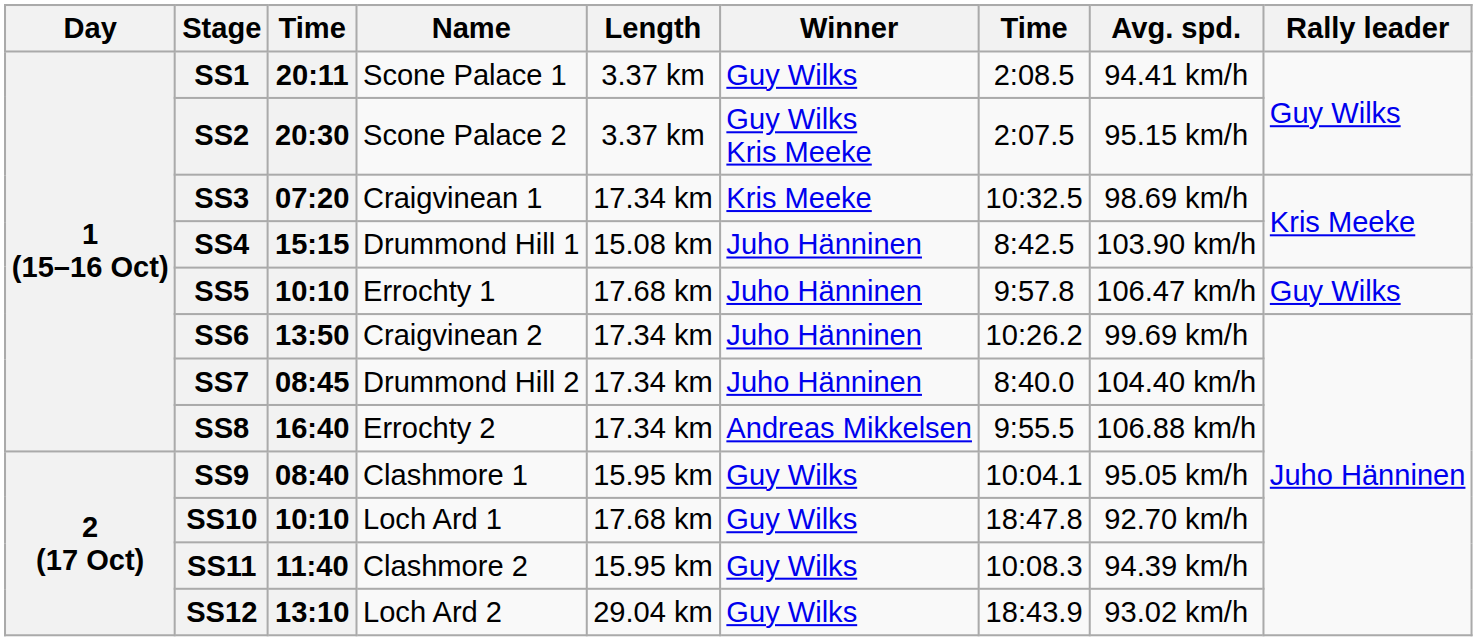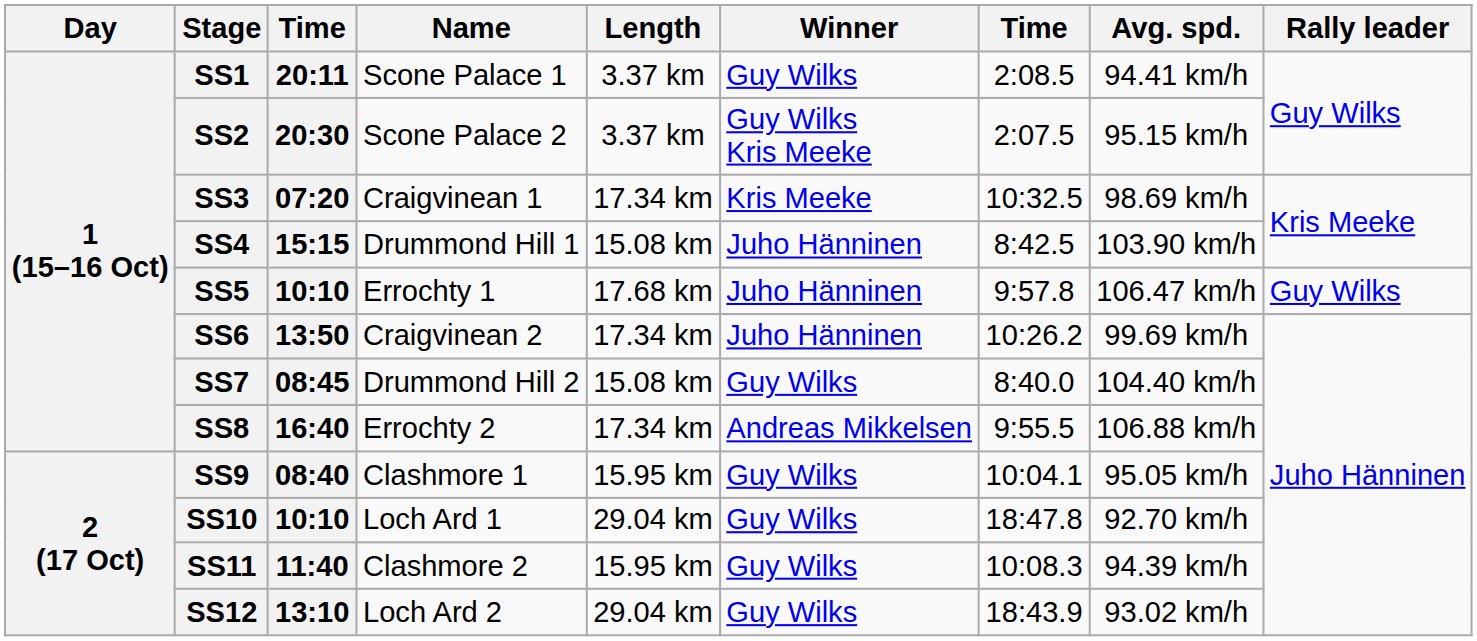SS7 | Length: 17.34 km -> 15.08 km
SS7 | Winner: Juho Hänninen -> Guy Wilks
SS10 | Length: 17.68 km -> 29.04 km
